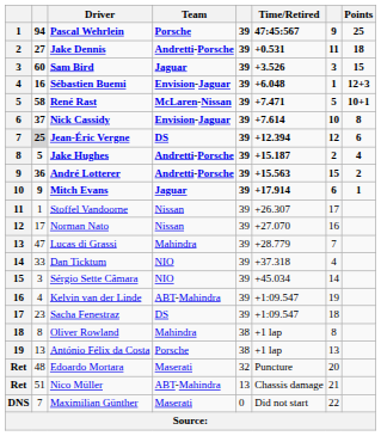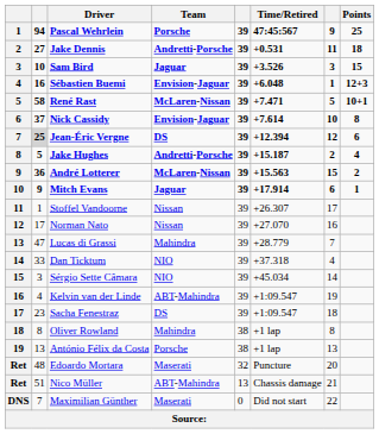Sam Bird | column 2: 60 -> 10
André Lotterer | Team: Andretti-Porsche -> McLaren-Nissan
